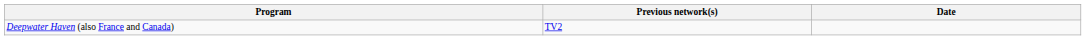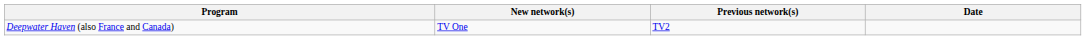+ column: New network(s) | TV One
